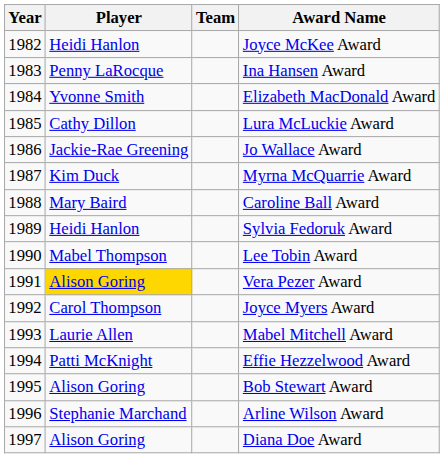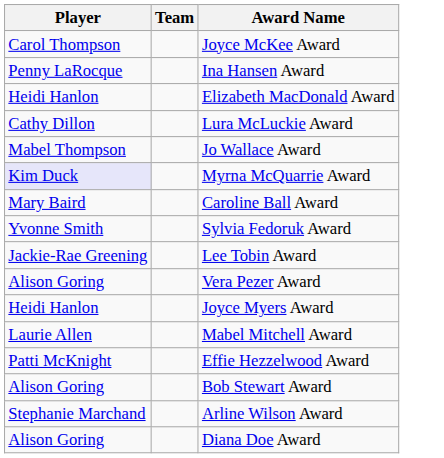- column: Year | 1982 | 1983 | 1984 | 1985 | 1986 | 1987 | 1988 | 1989 | 1990 | 1991 | 1992 | 1993 | 1994 | 1995 | 1996 | 1997
Joyce McKee Award | Player: Heidi Hanlon -> Carol Thompson
Elizabeth MacDonald Award | Player: Yvonne Smith -> Heidi Hanlon
Jo Wallace Award | Player: Jackie-Rae Greening -> Mabel Thompson
Myrna McQuarrie Award | Player: no background -> lavender background
Sylvia Fedoruk Award | Player: Heidi Hanlon -> Yvonne Smith
Lee Tobin Award | Player: Mabel Thompson -> Jackie-Rae Greening
Vera Pezer Award | Player: gold background -> no background
Joyce Myers Award | Player: Carol Thompson -> Heidi Hanlon
